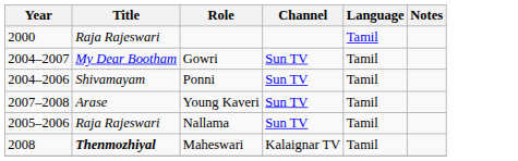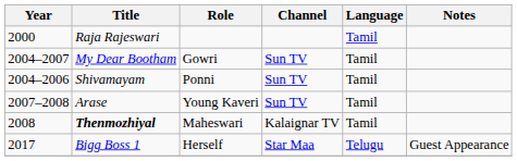- row: 2005–2006 | Raja Rajeswari | Nallama | Sun TV | Tamil
+ row: 2017 | Bigg Boss 1 | Herself | Star Maa | Telugu | Guest Appearance
